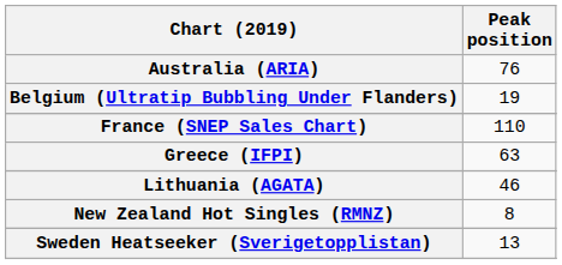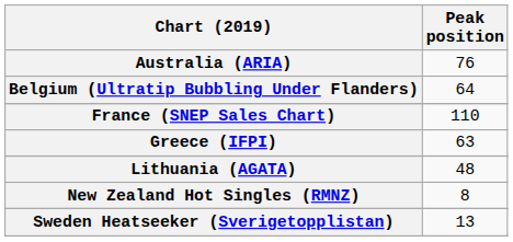Belgium (Ultratip Bubbling Under Flanders) | Peak position: 19 -> 64
Lithuania (AGATA) | Peak position: 46 -> 48
